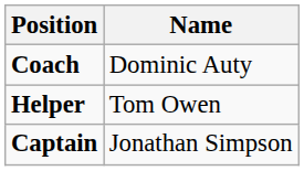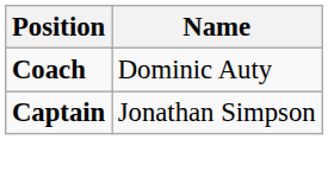- row: Helper | Tom Owen
